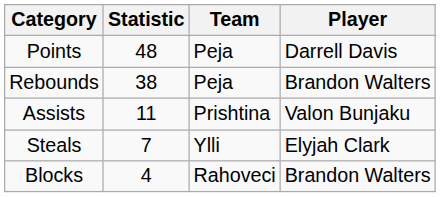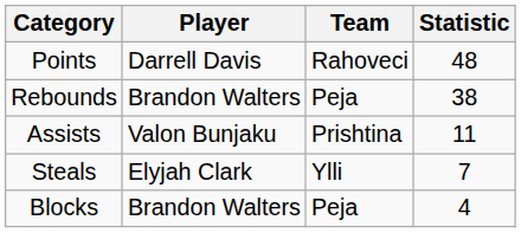columns swapped: Player <-> Statistic
Points | Team: Peja -> Rahoveci
Blocks | Team: Rahoveci -> Peja
